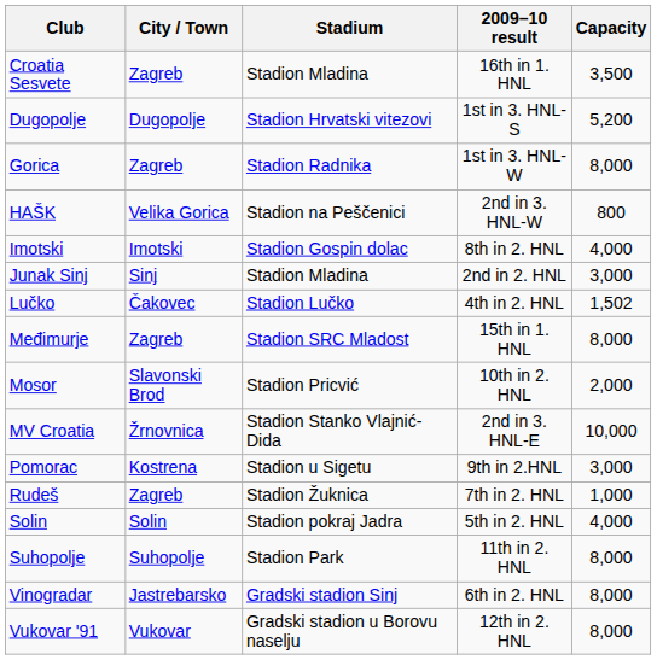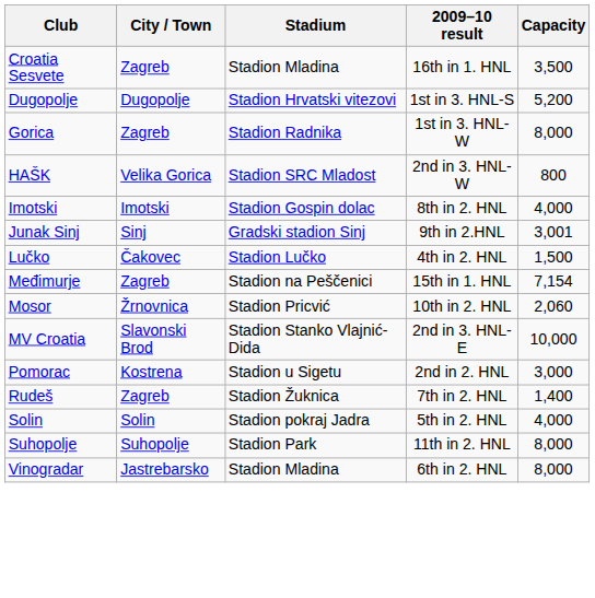HAŠK | Stadium: Stadion na Peščenici -> Stadion SRC Mladost
Junak Sinj | Stadium: Stadion Mladina -> Gradski stadion Sinj
Junak Sinj | 2009–10 result: 2nd in 2. HNL -> 9th in 2.HNL
Junak Sinj | Capacity: 3,000 -> 3,001
Lučko | Capacity: 1,502 -> 1,500
Međimurje | Stadium: Stadion SRC Mladost -> Stadion na Peščenici
Međimurje | Capacity: 8,000 -> 7,154
Mosor | City / Town: Slavonski Brod -> Žrnovnica
Mosor | Capacity: 2,000 -> 2,060
MV Croatia | City / Town: Žrnovnica -> Slavonski Brod
Pomorac | 2009–10 result: 9th in 2.HNL -> 2nd in 2. HNL
Rudeš | Capacity: 1,000 -> 1,400
Vinogradar | Stadium: Gradski stadion Sinj -> Stadion Mladina
- row: Vukovar '91 | Vukovar | Gradski stadion u Borovu naselju | 12th in 2. HNL | 8,000
